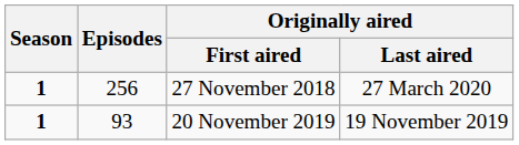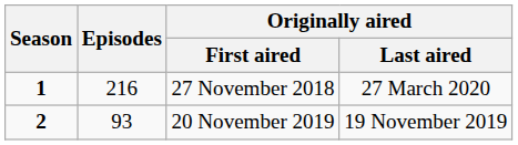27 November 2018 | Episodes: 256 -> 216
20 November 2019 | Season: 1 -> 2
